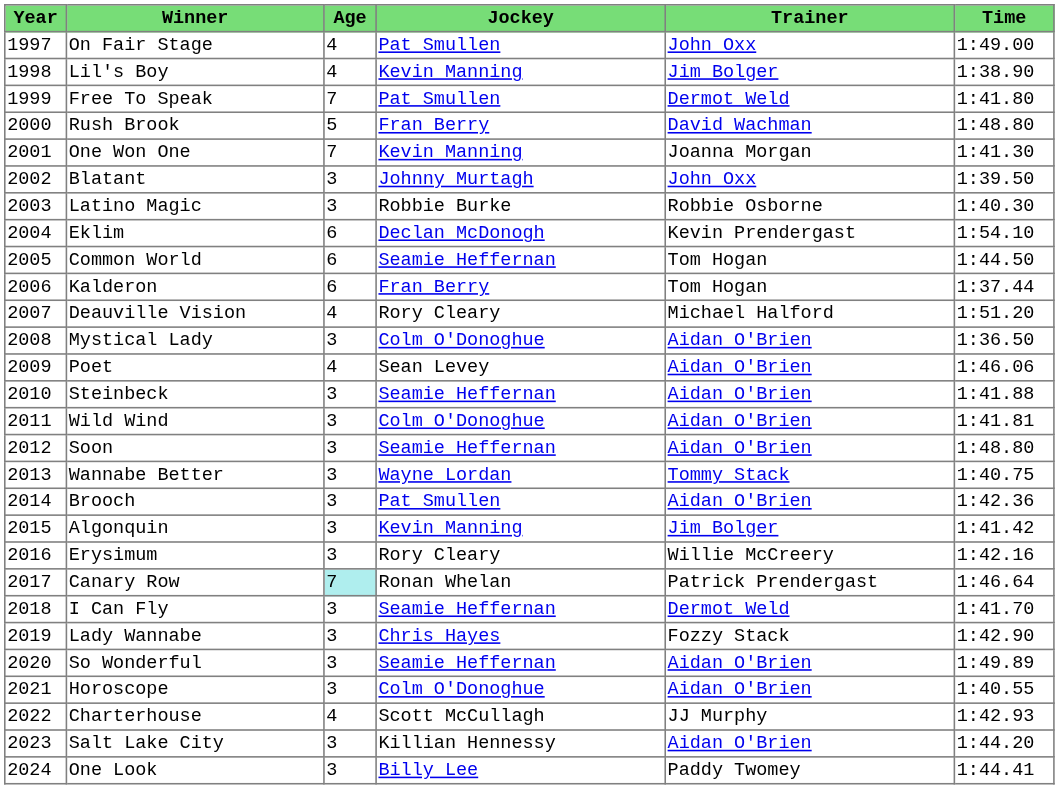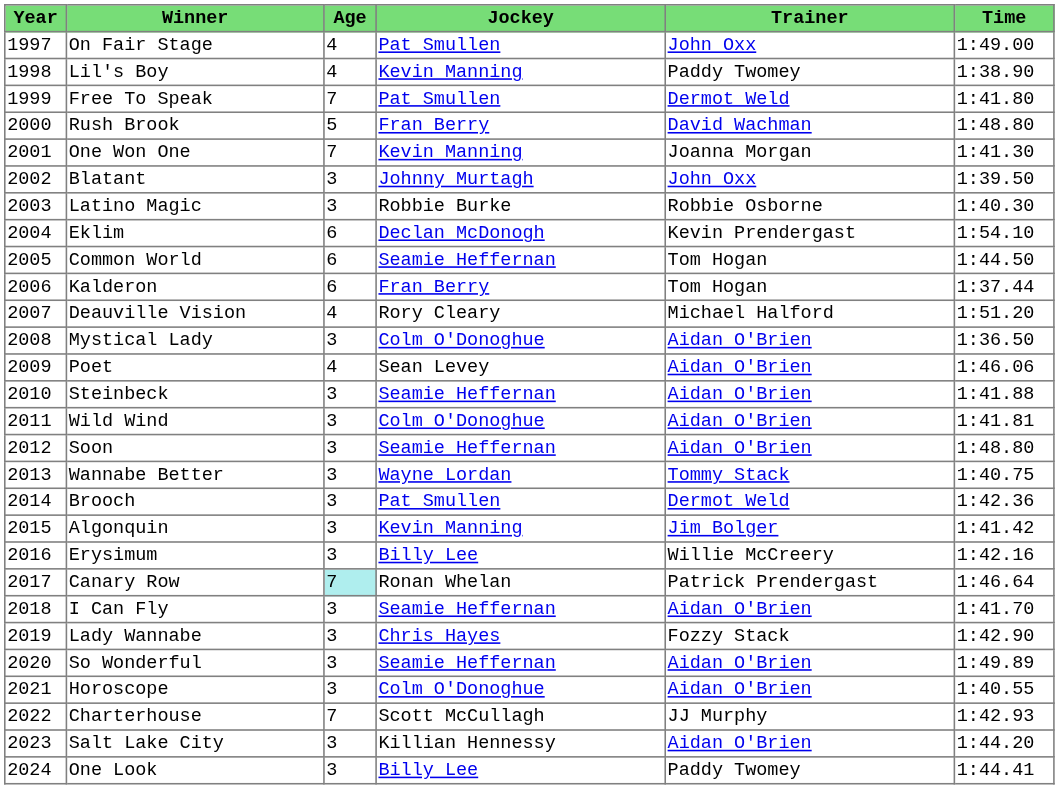Lil's Boy | Trainer: Jim Bolger -> Paddy Twomey
Brooch | Trainer: Aidan O'Brien -> Dermot Weld
Erysimum | Jockey: Rory Cleary -> Billy Lee
I Can Fly | Trainer: Dermot Weld -> Aidan O'Brien
Charterhouse | Age: 4 -> 7
